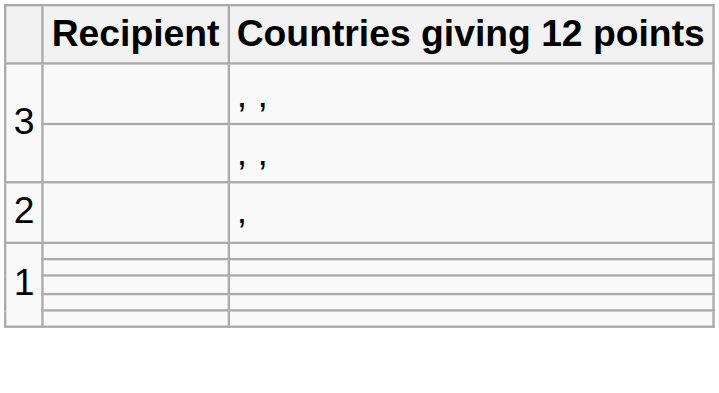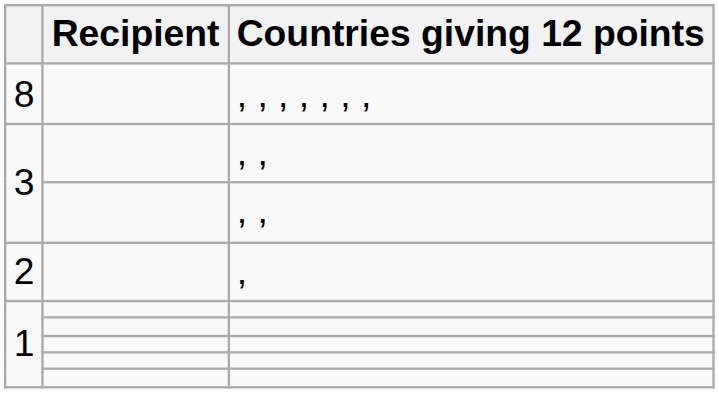+ row: 8 | , , , , , , ,
